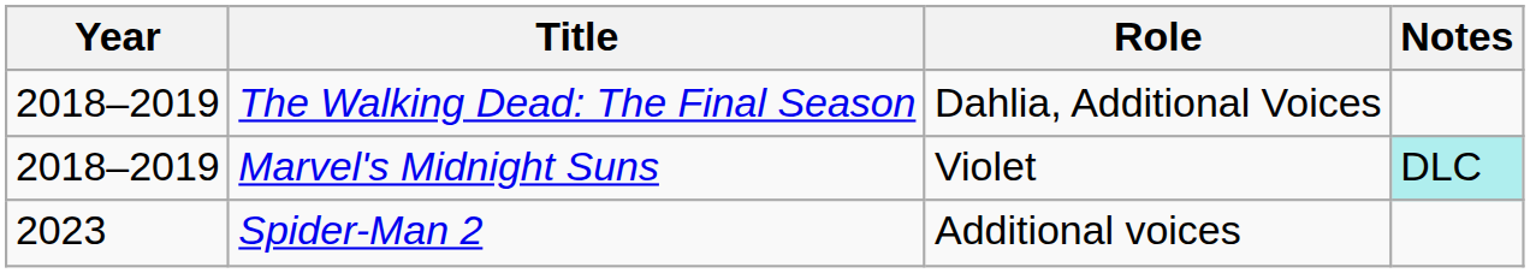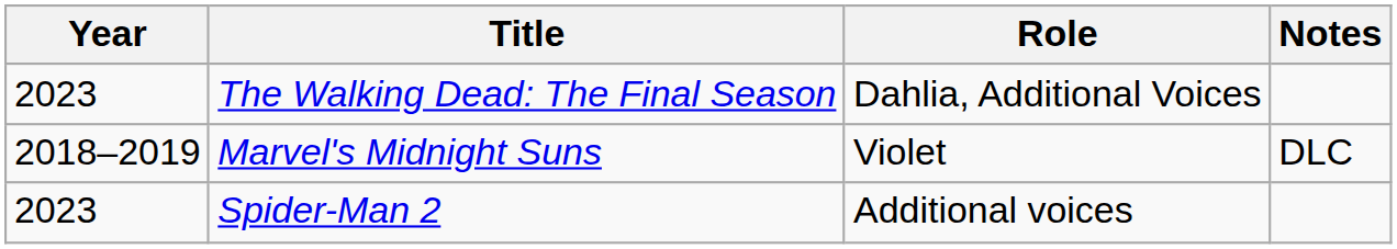The Walking Dead: The Final Season | Year: 2018–2019 -> 2023
Marvel's Midnight Suns | Notes: paleturquoise background -> no background
